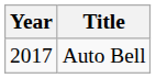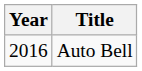Auto Bell | Year: 2017 -> 2016
